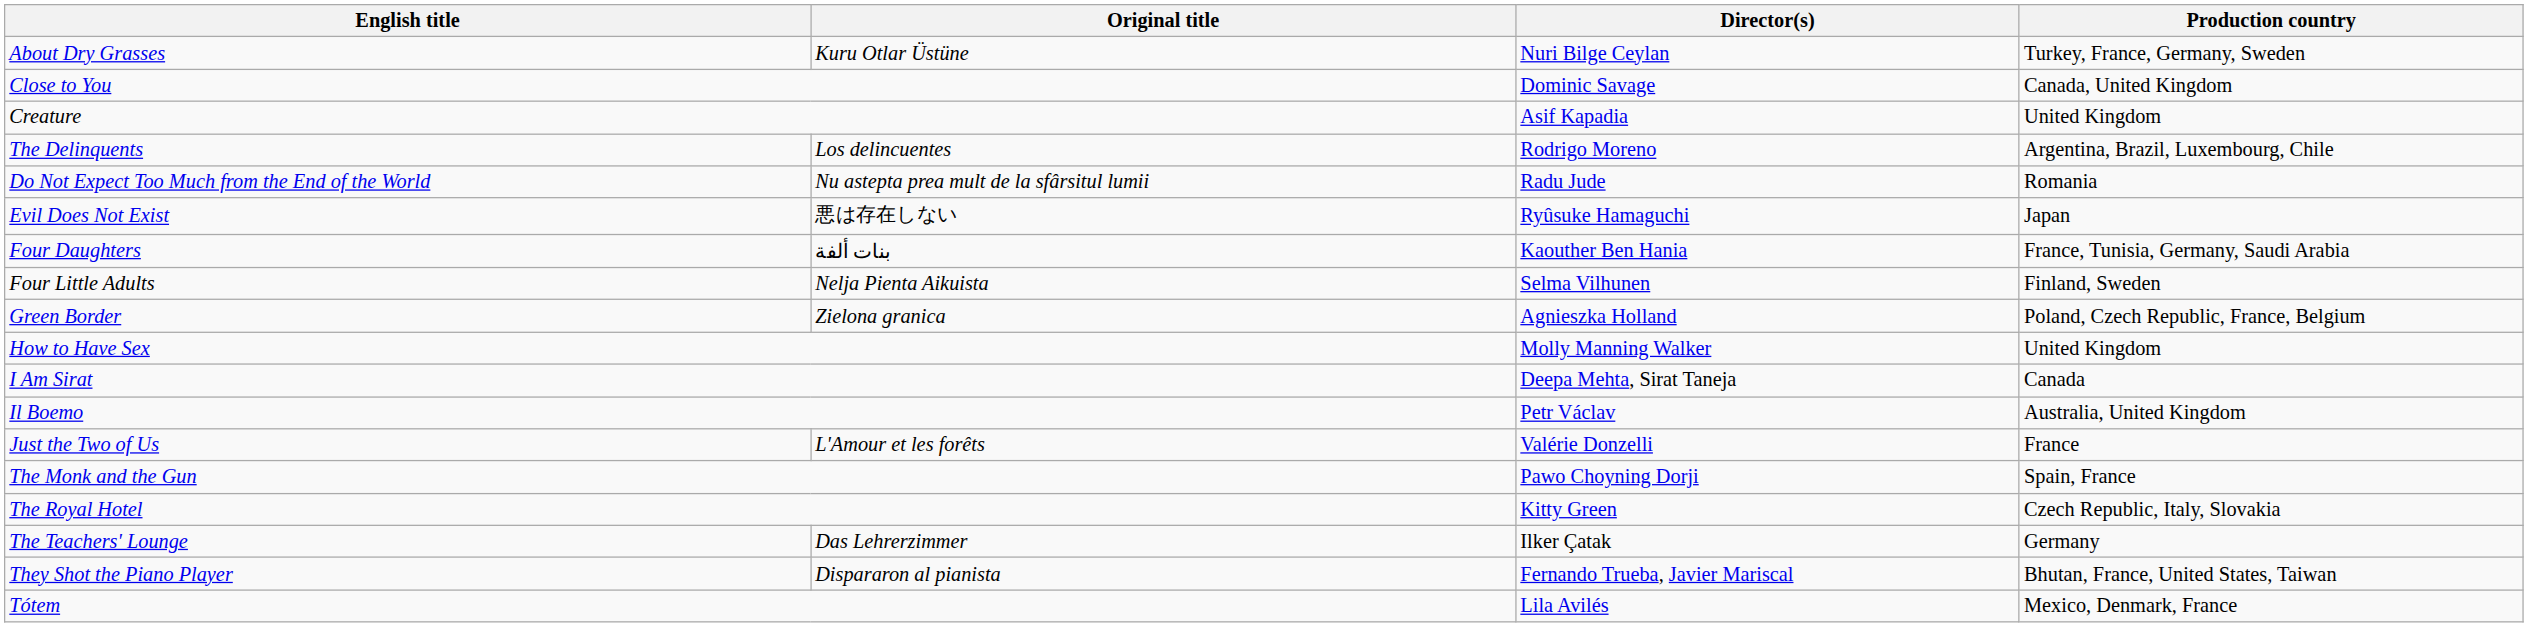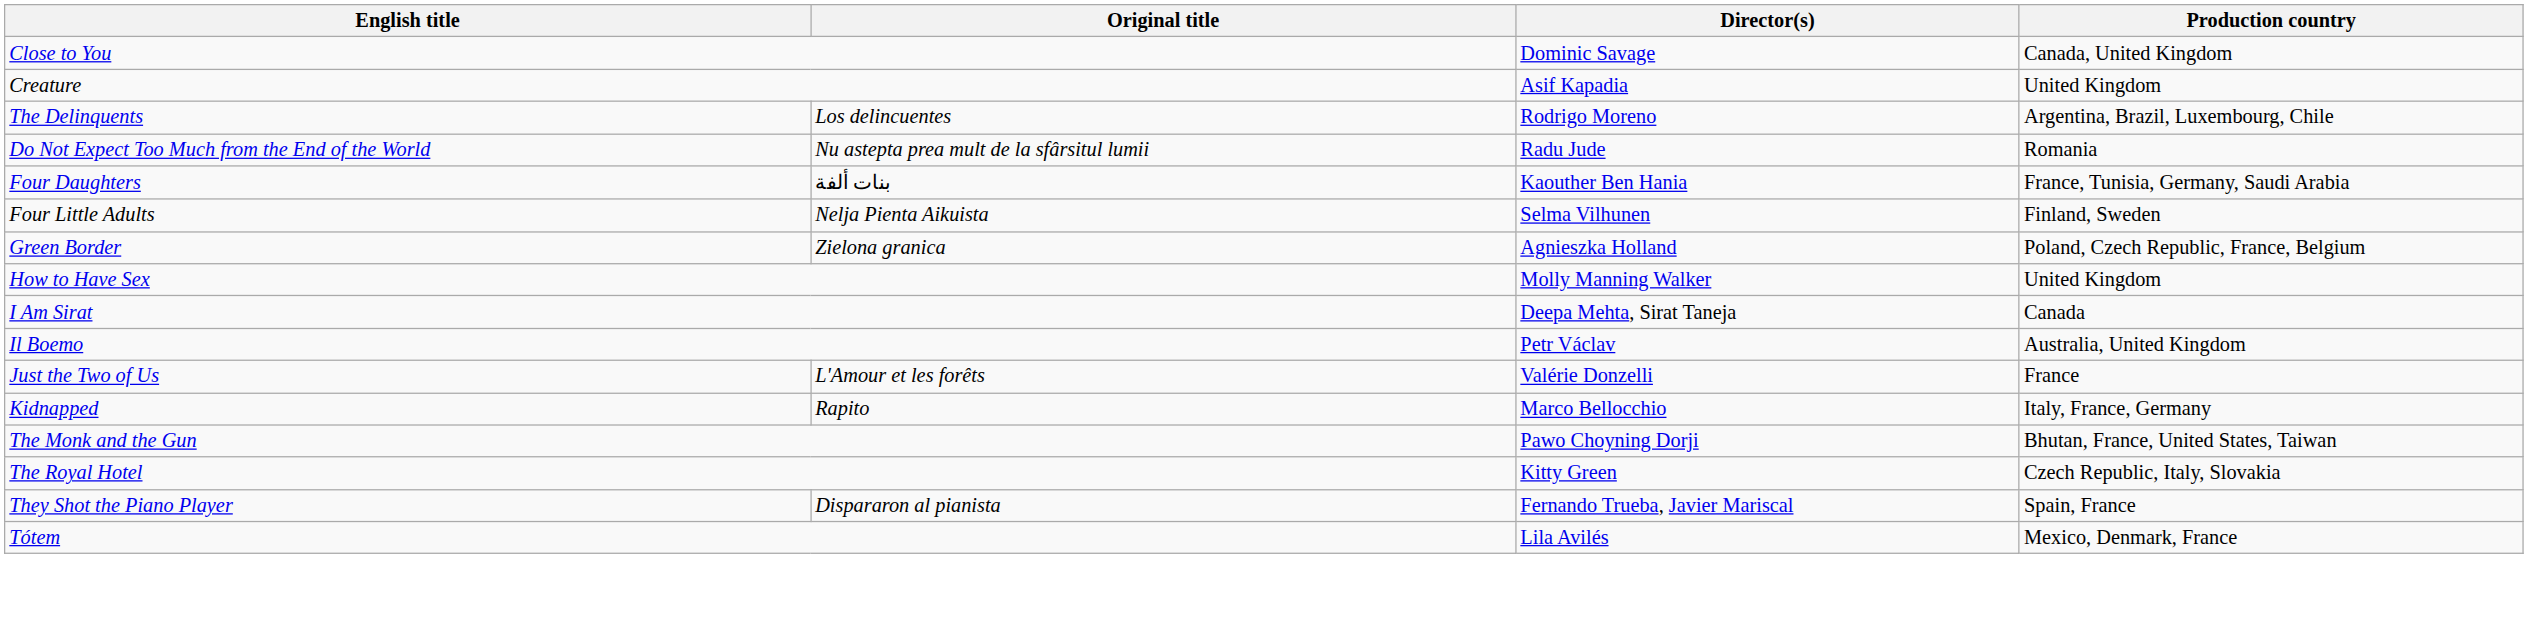- row: About Dry Grasses | Kuru Otlar Üstüne | Nuri Bilge Ceylan | Turkey, France, Germany, Sweden
- row: Evil Does Not Exist | 悪は存在しない | Ryûsuke Hamaguchi | Japan
+ row: Kidnapped | Rapito | Marco Bellocchio | Italy, France, Germany
The Monk and the Gun | Production country: Spain, France -> Bhutan, France, United States, Taiwan
- row: The Teachers' Lounge | Das Lehrerzimmer | Ilker Çatak | Germany
They Shot the Piano Player | Production country: Bhutan, France, United States, Taiwan -> Spain, France
